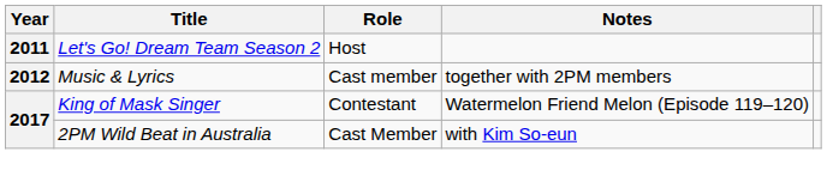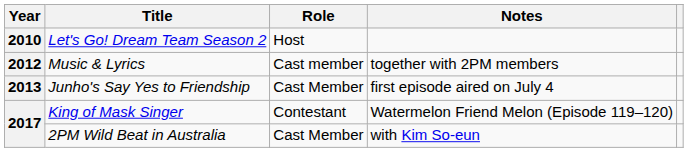Let's Go! Dream Team Season 2 | Year: 2011 -> 2010
+ row: 2013 | Junho's Say Yes to Friendship | Cast Member | first episode aired on July 4
